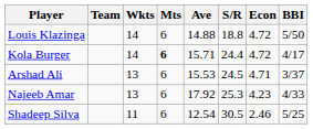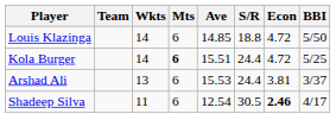Louis Klazinga | Ave: 14.88 -> 14.85
Kola Burger | Ave: 15.71 -> 15.51
Kola Burger | BBI: 4/17 -> 5/25
Arshad Ali | S/R: 24.5 -> 24.4
Arshad Ali | Econ: 4.71 -> 3.81
- row: Najeeb Amar | 13 | 6 | 17.92 | 25.3 | 4.23 | 4/33
Shadeep Silva | Econ: normal -> bold
Shadeep Silva | BBI: 5/25 -> 4/17
